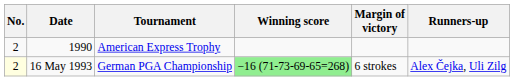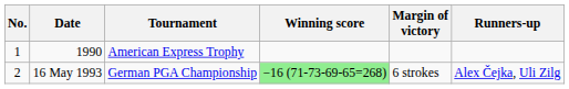1990 | No.: 2 -> 1
16 May 1993 | No.: lightyellow background -> no background
